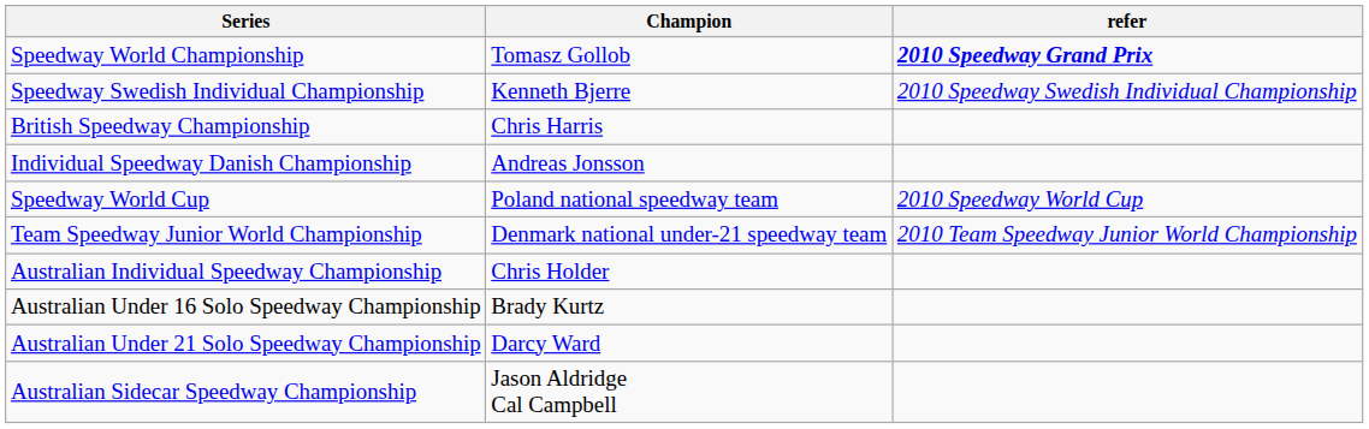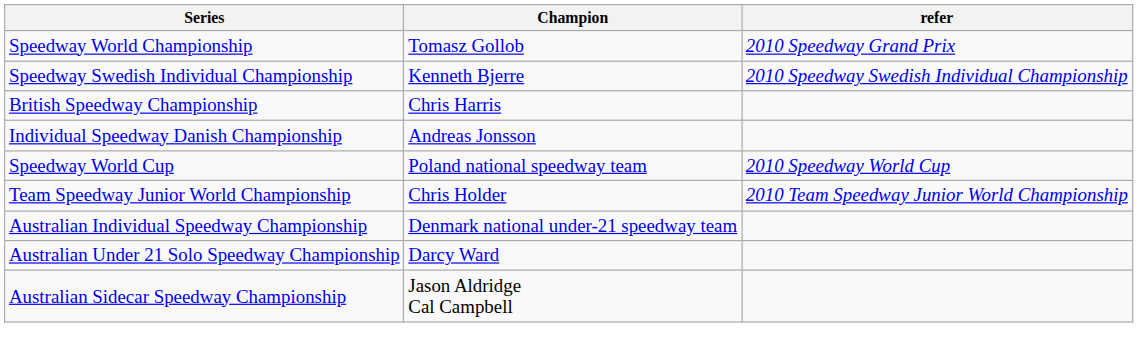Speedway World Championship | refer: bold -> normal
Team Speedway Junior World Championship | Champion: Denmark national under-21 speedway team -> Chris Holder
Australian Individual Speedway Championship | Champion: Chris Holder -> Denmark national under-21 speedway team
- row: Australian Under 16 Solo Speedway Championship | Brady Kurtz
